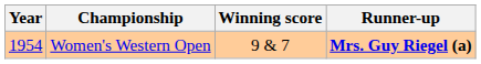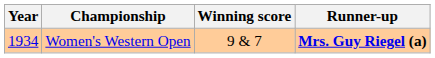Women's Western Open | Year: 1954 -> 1934
